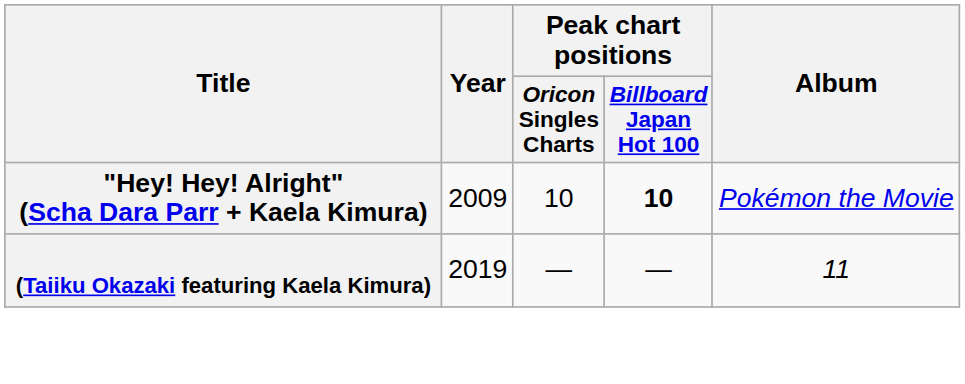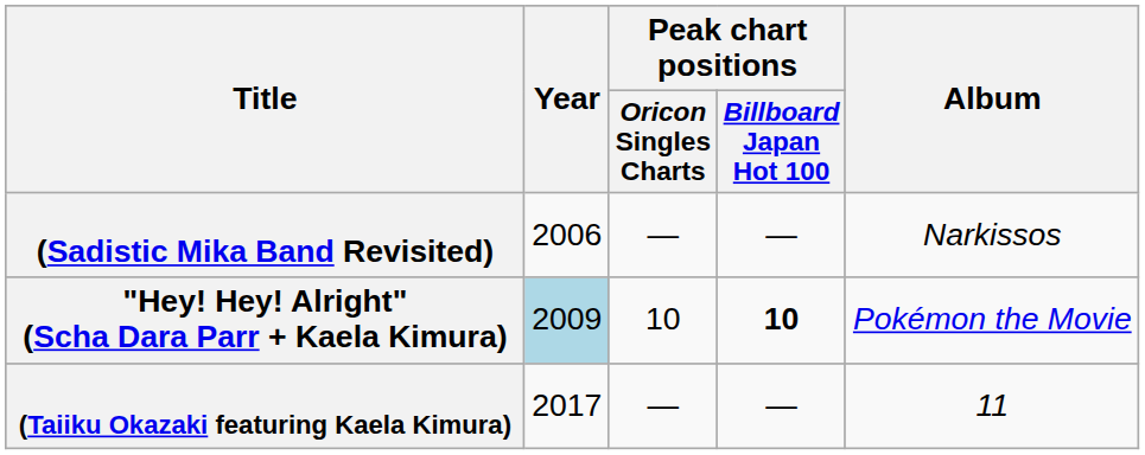+ row: (Sadistic Mika Band Revisited) | 2006 | — | — | Narkissos
"Hey! Hey! Alright" (Scha Dara Parr + Kaela Kimura) | Year: no background -> lightblue background
(Taiiku Okazaki featuring Kaela Kimura) | Year: 2019 -> 2017
